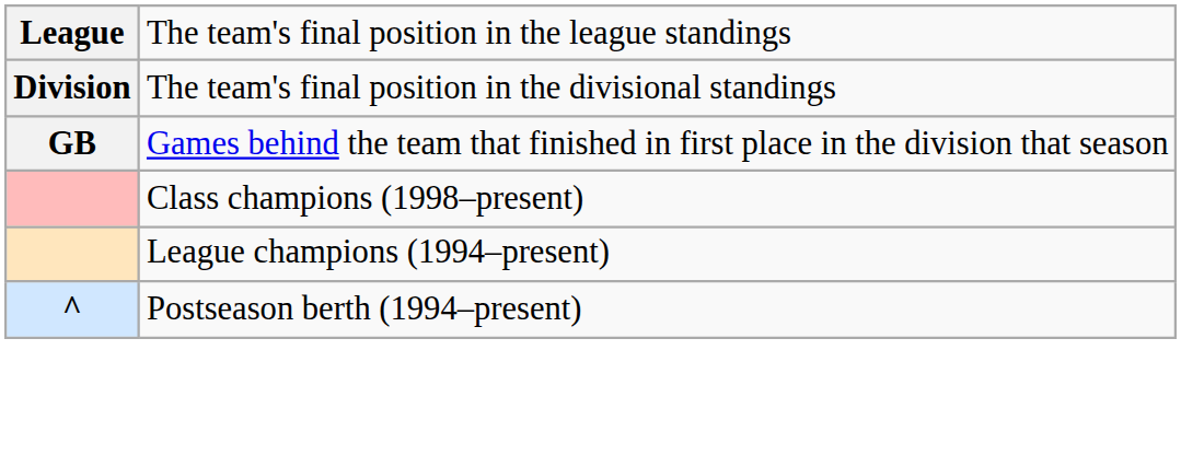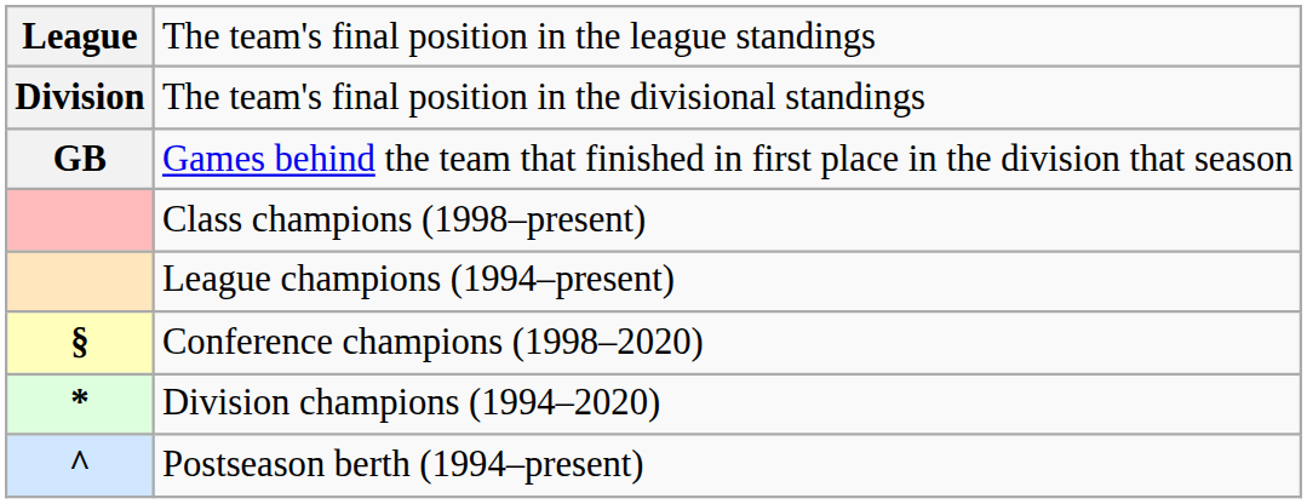+ row: § | Conference champions (1998–2020)
+ row: * | Division champions (1994–2020)
